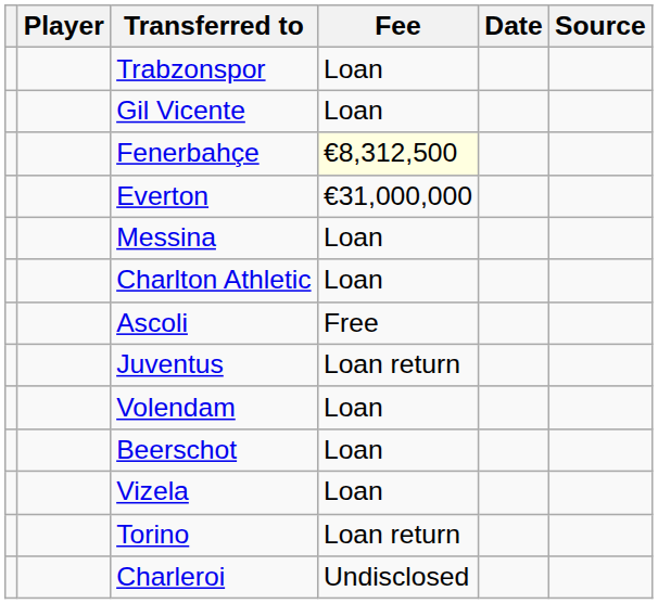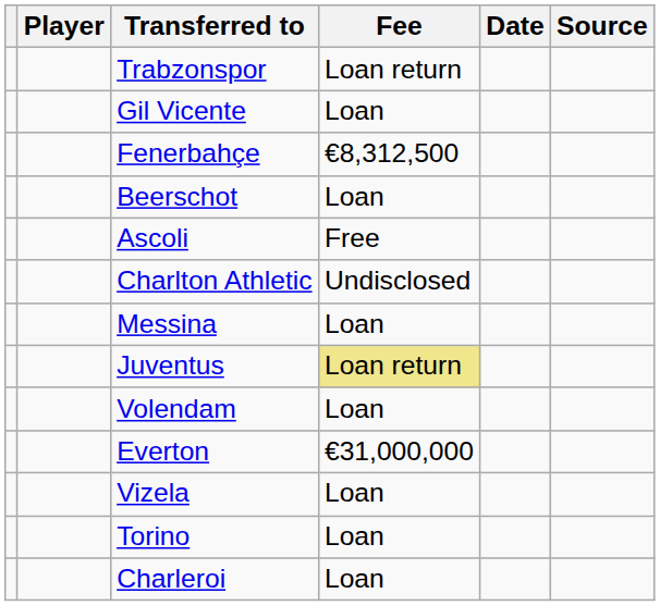Trabzonspor | Fee: Loan -> Loan return
Fenerbahçe | Fee: lightyellow background -> no background
rows swapped: Everton <-> Beerschot
rows swapped: Ascoli <-> Messina
Charlton Athletic | Fee: Loan -> Undisclosed
Juventus | Fee: no background -> khaki background
Torino | Fee: Loan return -> Loan
Charleroi | Fee: Undisclosed -> Loan
